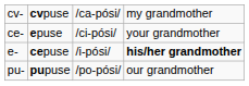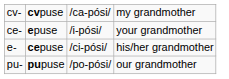ce- | column 3: /ci-pósi/ -> /i-pósi/
e- | column 3: /i-pósi/ -> /ci-pósi/
e- | column 4: bold -> normal
